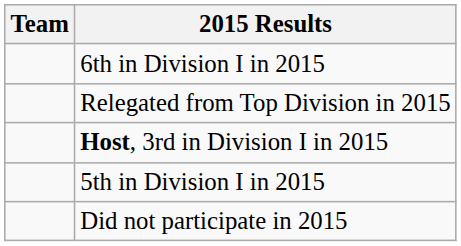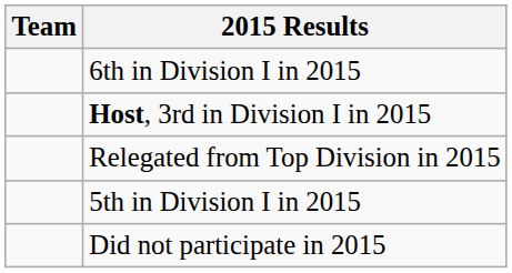rows swapped: Host, 3rd in Division I in 2015 <-> Relegated from Top Division in 2015
